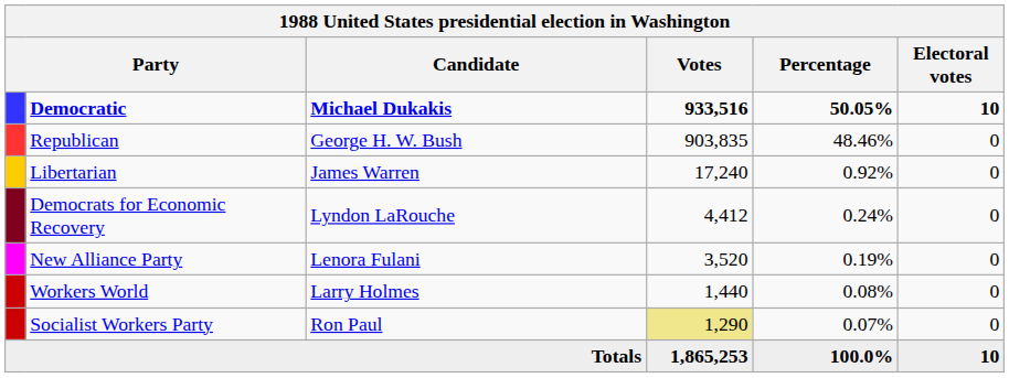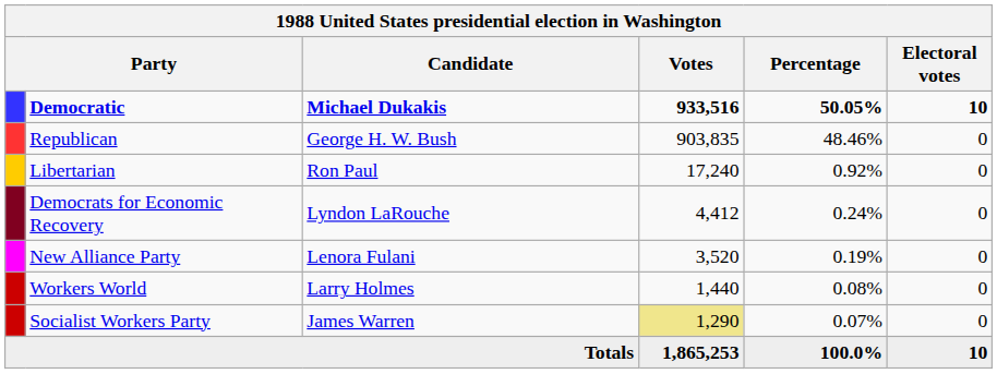Libertarian | Candidate: James Warren -> Ron Paul
Socialist Workers Party | Candidate: Ron Paul -> James Warren
